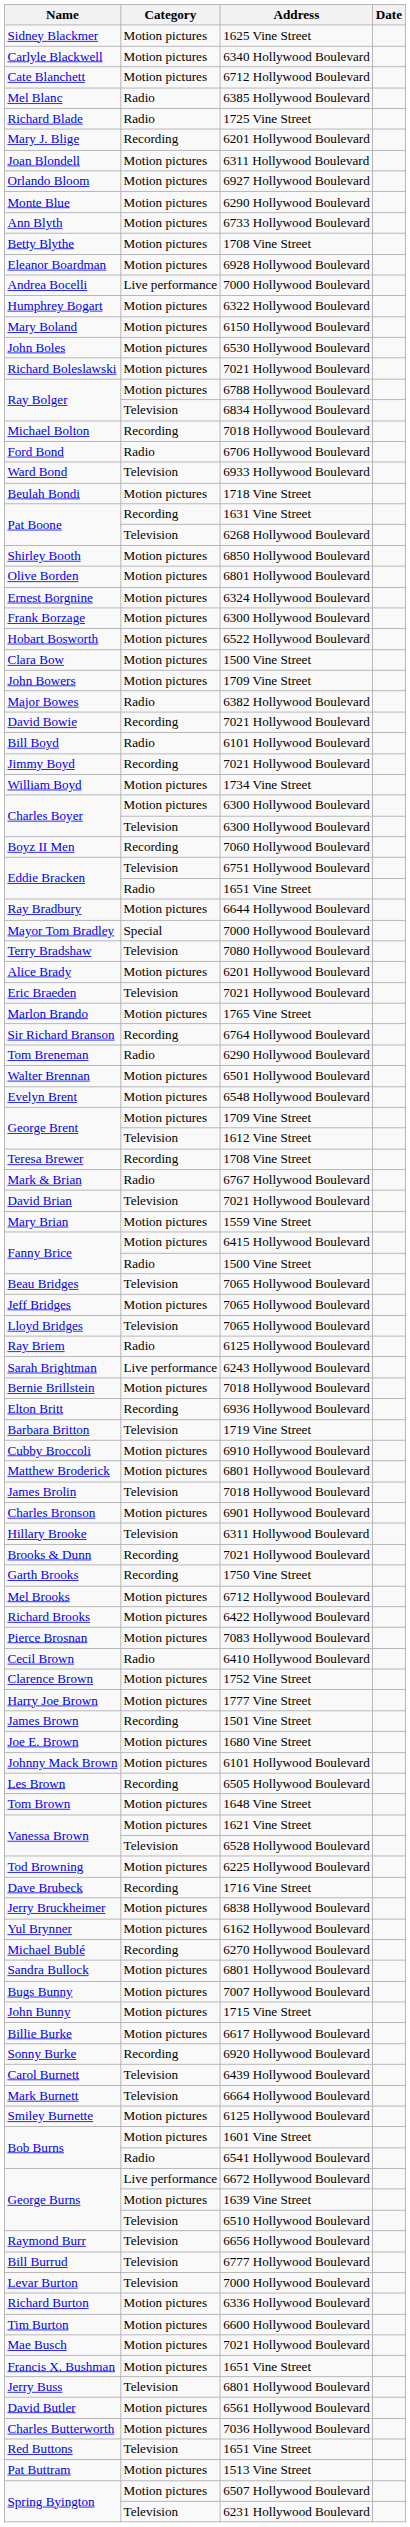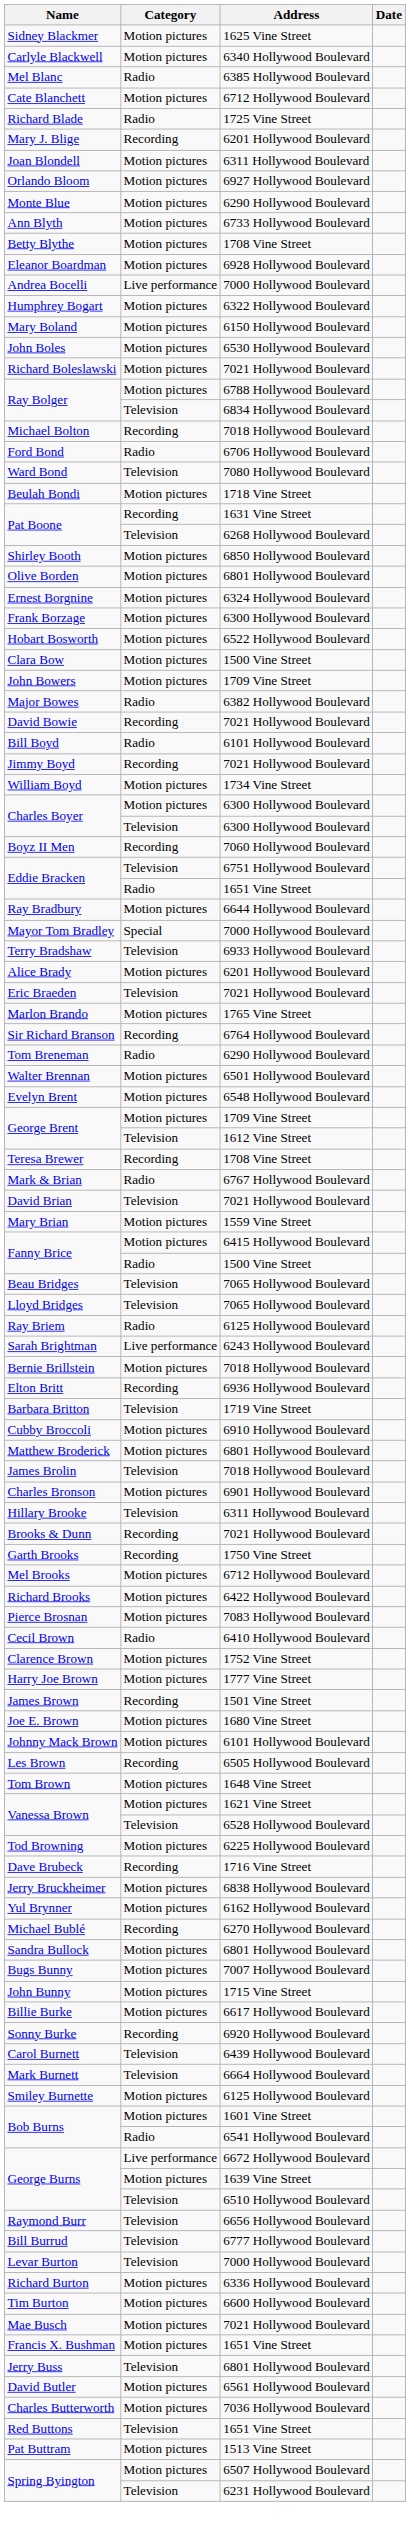rows swapped: Mel Blanc <-> Cate Blanchett
Ward Bond | Address: 6933 Hollywood Boulevard -> 7080 Hollywood Boulevard
Terry Bradshaw | Address: 7080 Hollywood Boulevard -> 6933 Hollywood Boulevard
- row: Jeff Bridges | Motion pictures | 7065 Hollywood Boulevard
